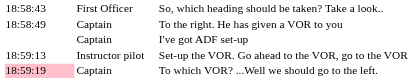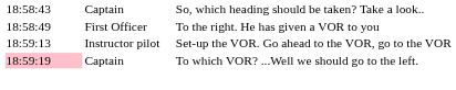So, which heading should be taken? Take a look.. | column 2: First Officer -> Captain
To the right. He has given a VOR to you | column 2: Captain -> First Officer
- row: Captain | I've got ADF set-up
